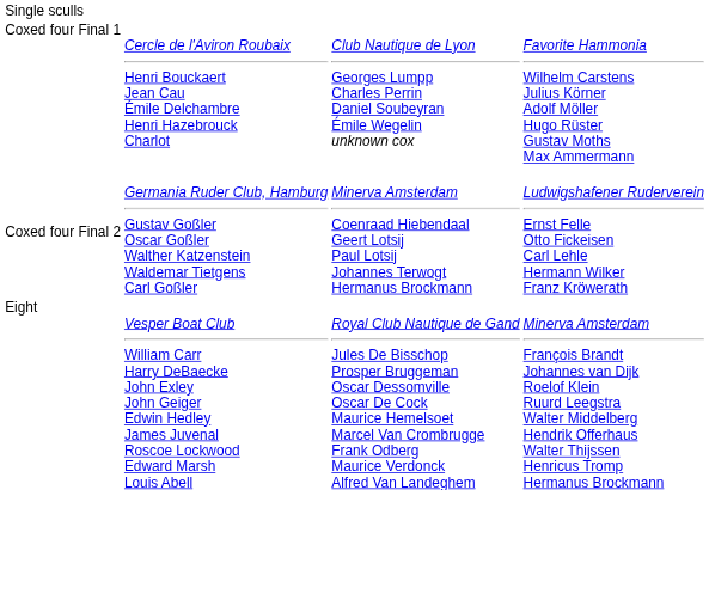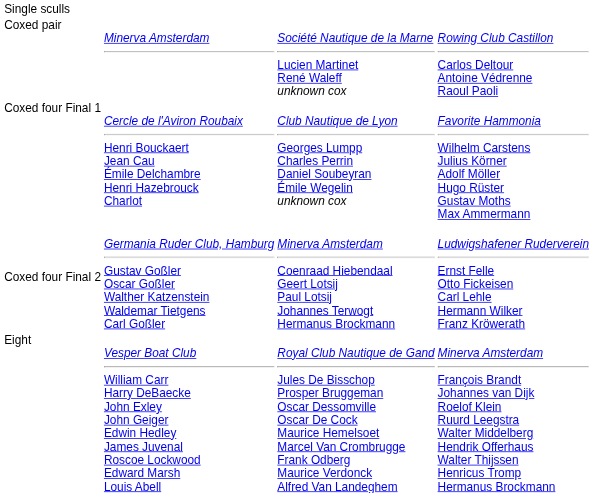+ row: Coxed pair | Minerva Amsterdam | Société Nautique de la Marne Lucien Martinet René Waleff unknown cox | Rowing Club Castillon Carlos Deltour Antoine Védrenne Raoul Paoli
